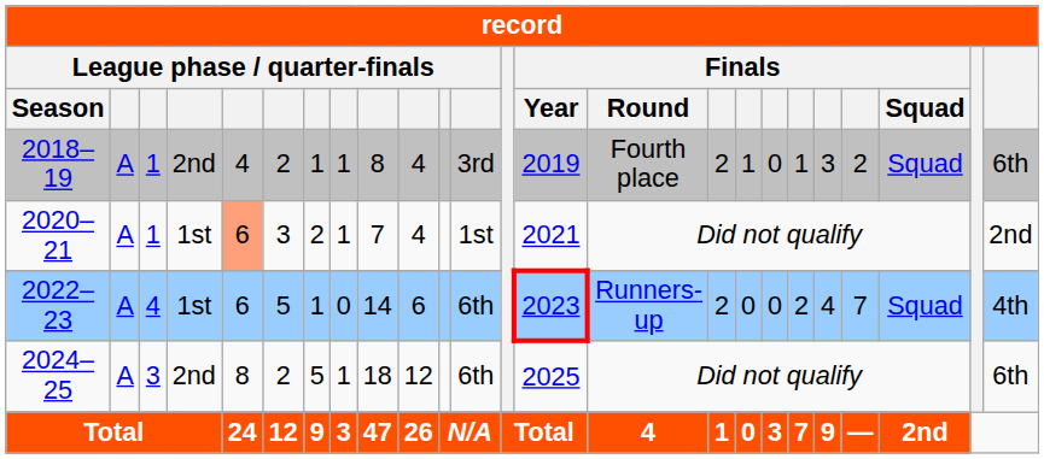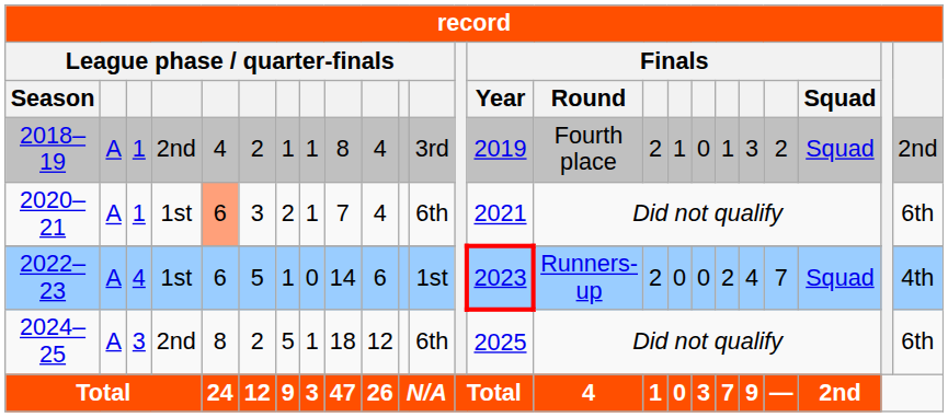2018–19 | column 24: 6th -> 2nd
2020–21 | column 12: 1st -> 6th
2020–21 | column 24: 2nd -> 6th
2022–23 | column 12: 6th -> 1st
